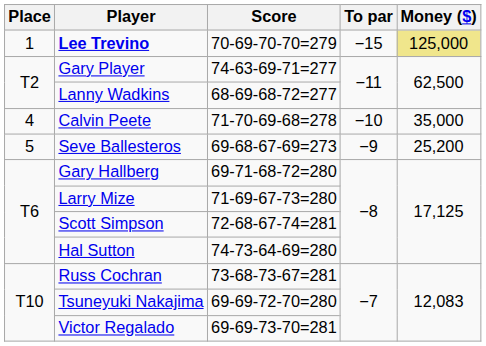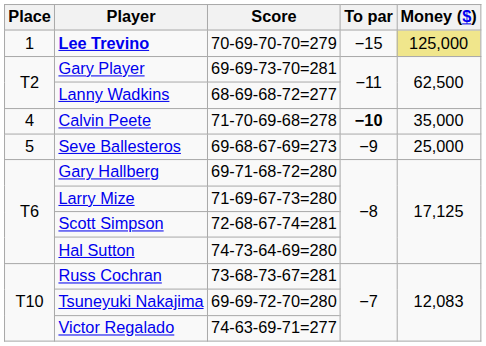Gary Player | Score: 74-63-69-71=277 -> 69-69-73-70=281
Calvin Peete | To par: normal -> bold
Seve Ballesteros | Money ($): 25,200 -> 25,000
Victor Regalado | Score: 69-69-73-70=281 -> 74-63-69-71=277
